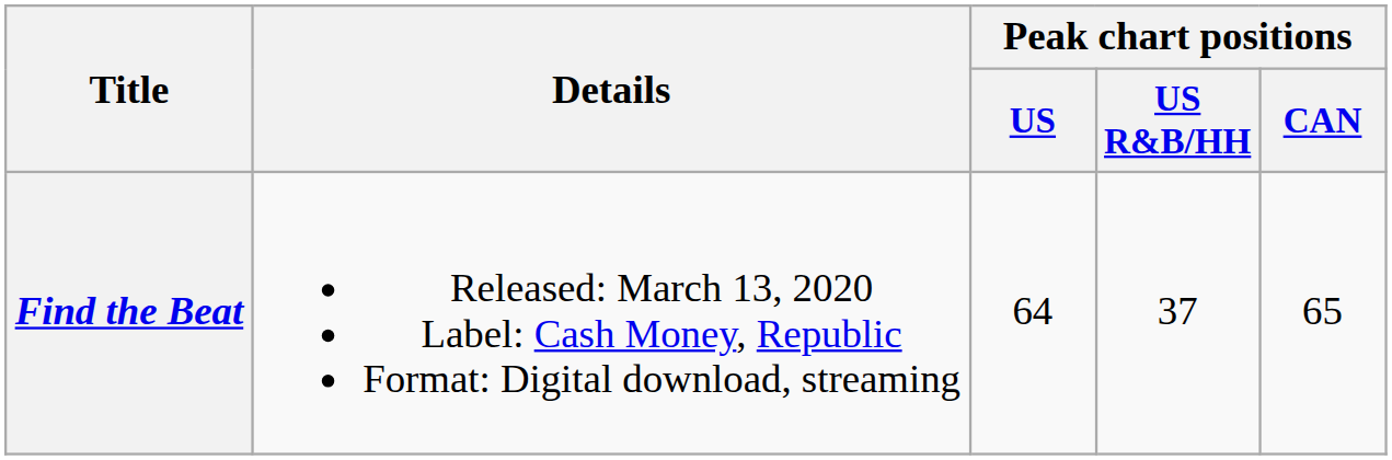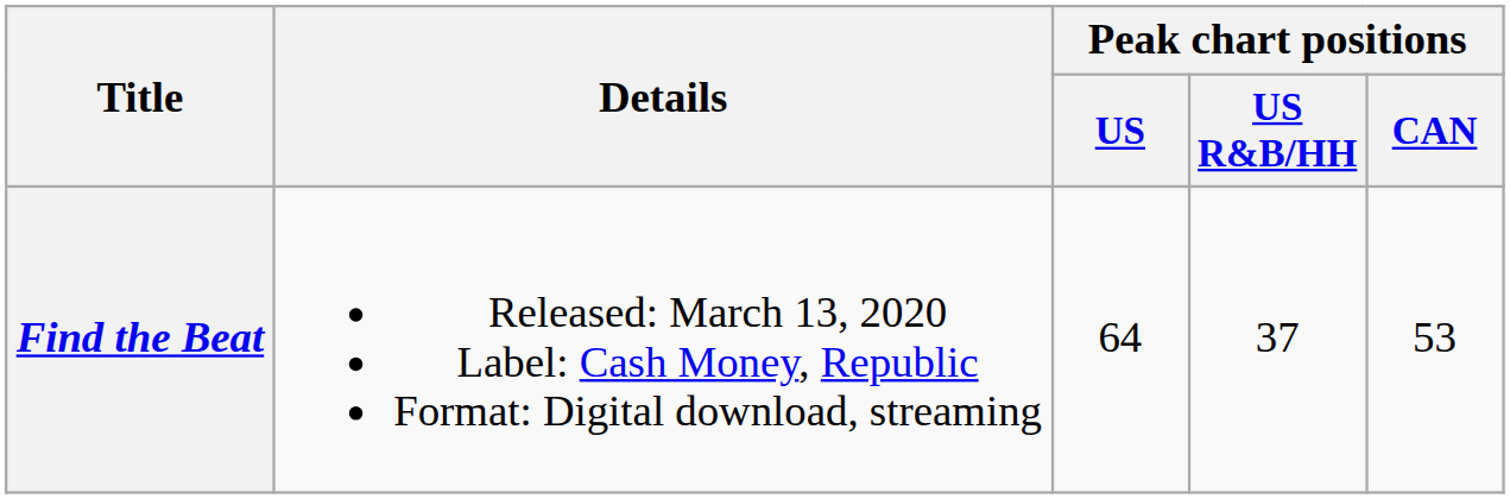Find the Beat | Peak chart positions / CAN: 65 -> 53
